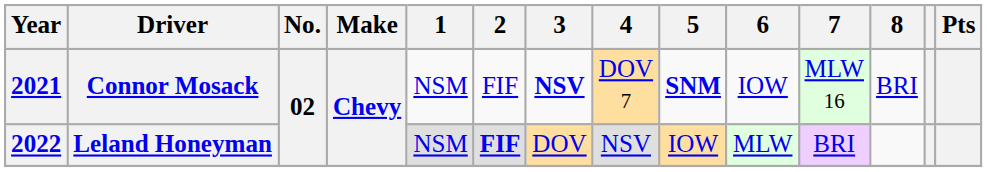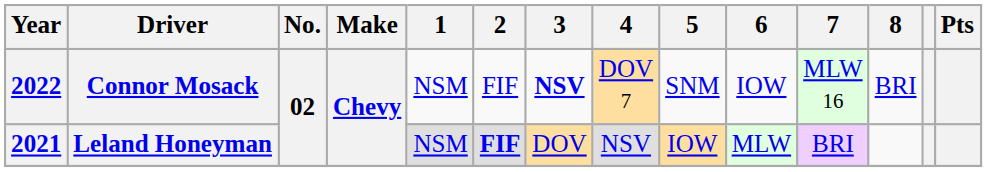Connor Mosack | Year: 2021 -> 2022
Connor Mosack | 5: bold -> normal
Leland Honeyman | Year: 2022 -> 2021
